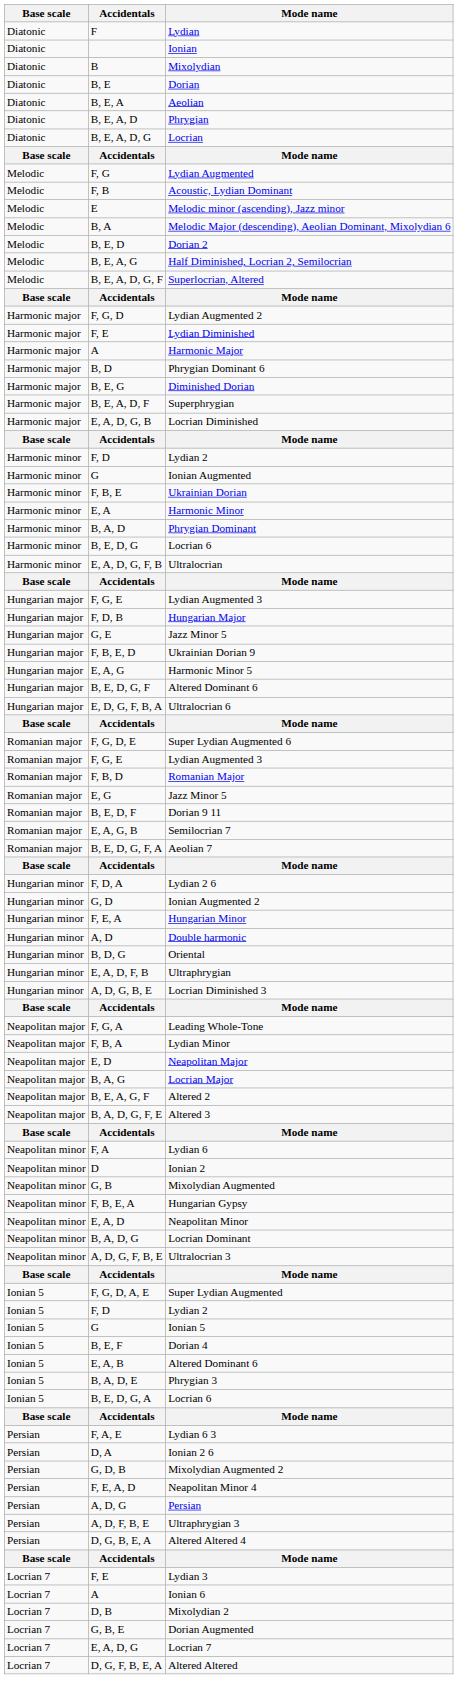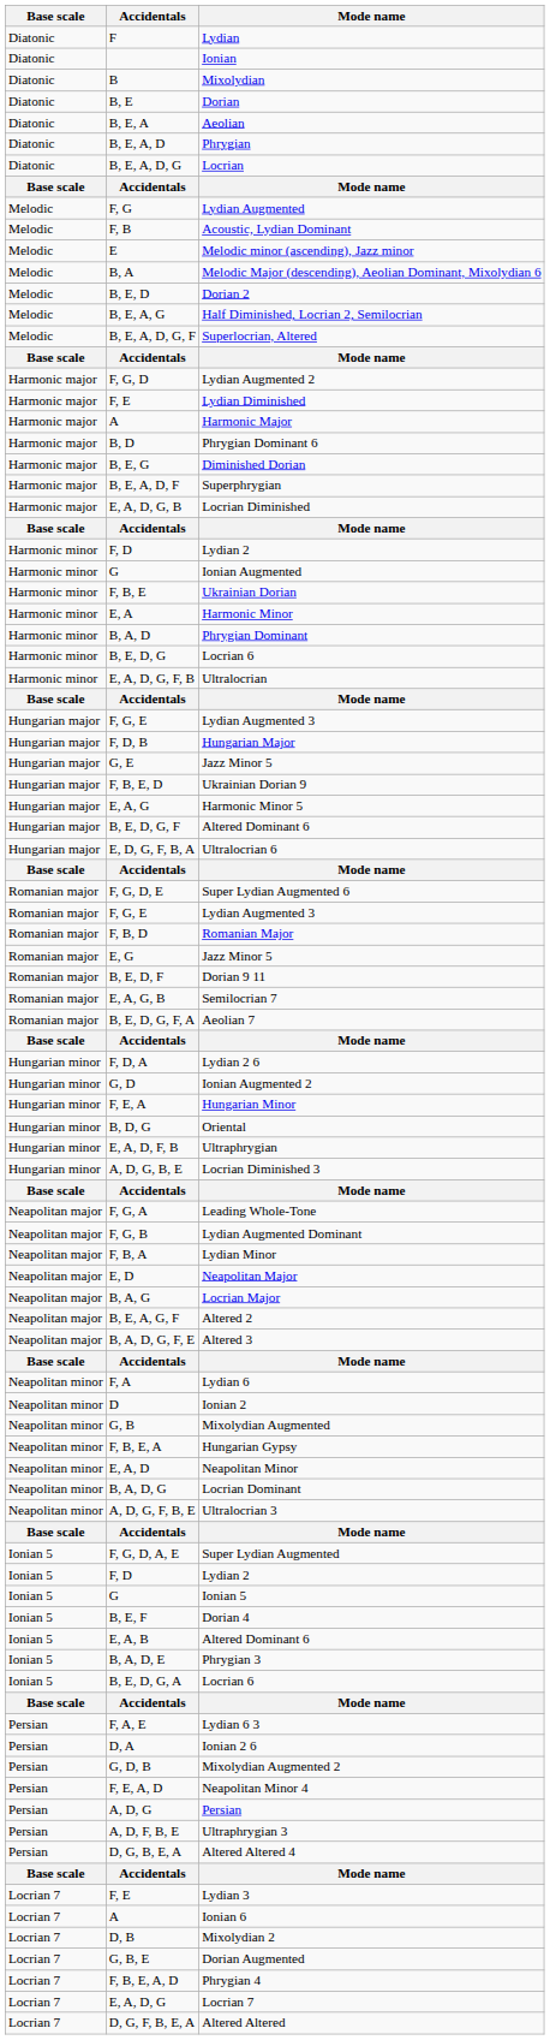- row: Hungarian minor | A, D | Double harmonic
+ row: Neapolitan major | F, G, B | Lydian Augmented Dominant
+ row: Locrian 7 | F, B, E, A, D | Phrygian 4
